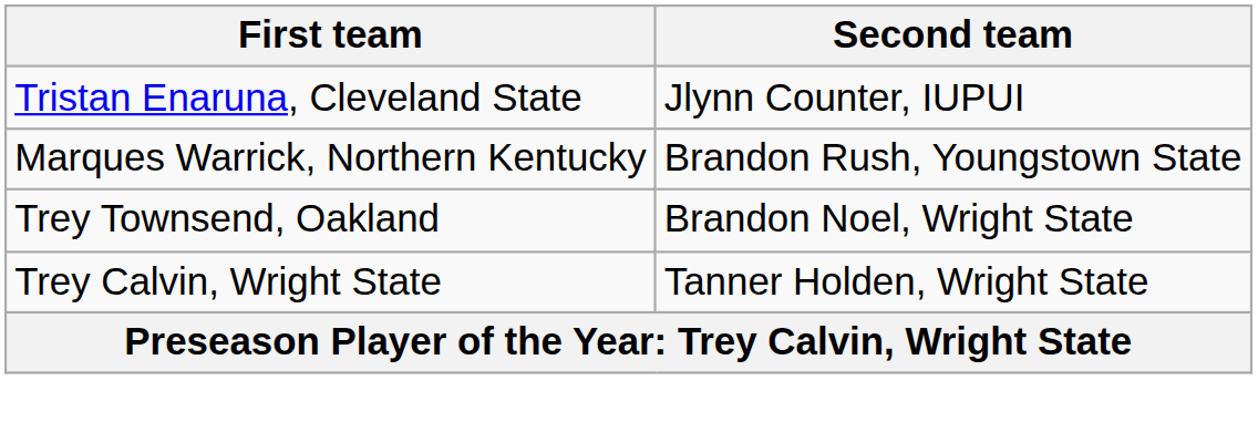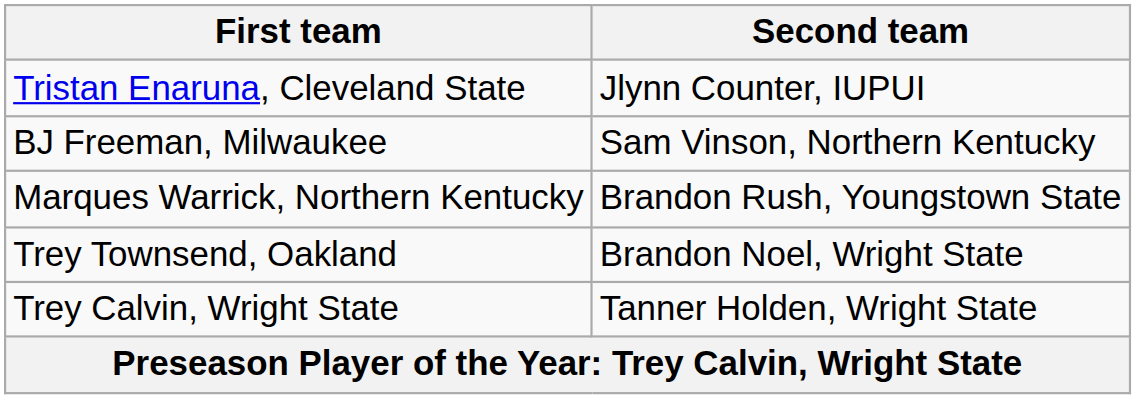+ row: BJ Freeman, Milwaukee | Sam Vinson, Northern Kentucky
